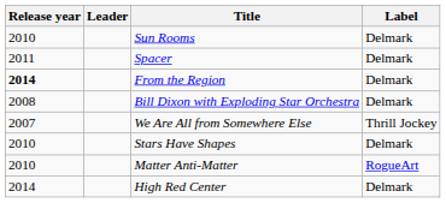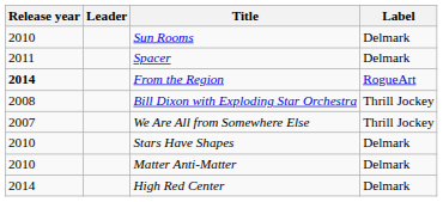From the Region | Label: Delmark -> RogueArt
Bill Dixon with Exploding Star Orchestra | Label: Delmark -> Thrill Jockey
Matter Anti-Matter | Label: RogueArt -> Delmark
